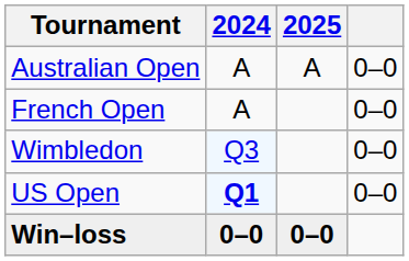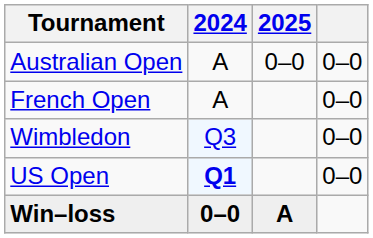Australian Open | 2025: A -> 0–0
Win–loss | 2025: 0–0 -> A
